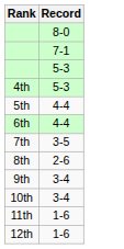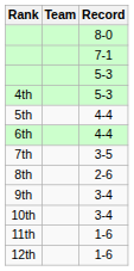+ column: Team
